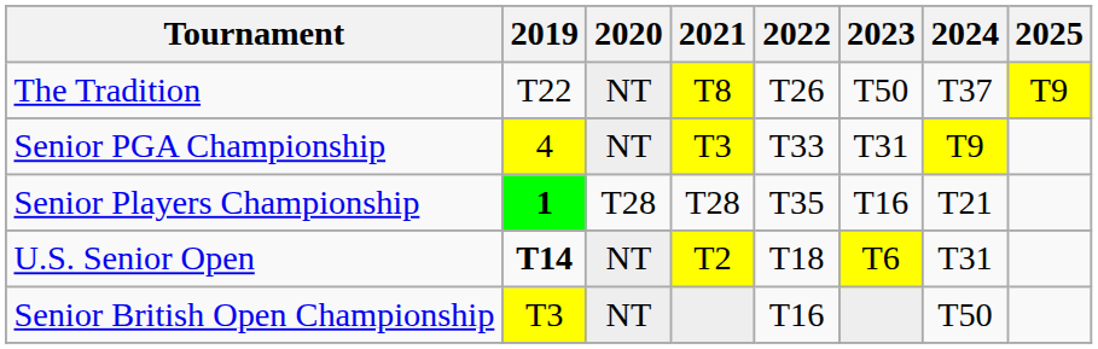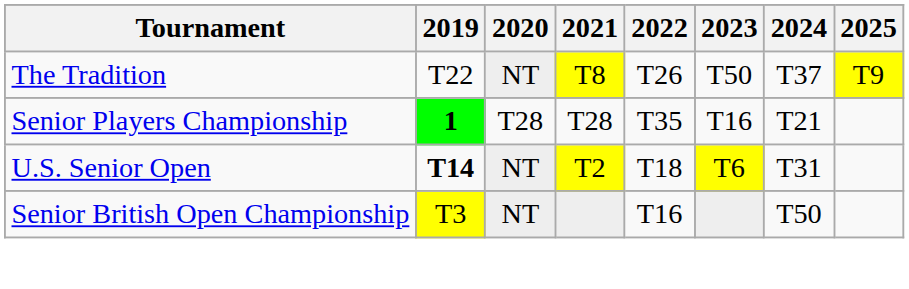- row: Senior PGA Championship | 4 | NT | T3 | T33 | T31 | T9
